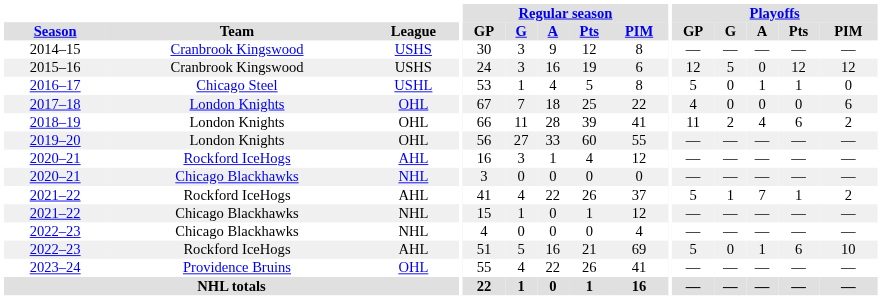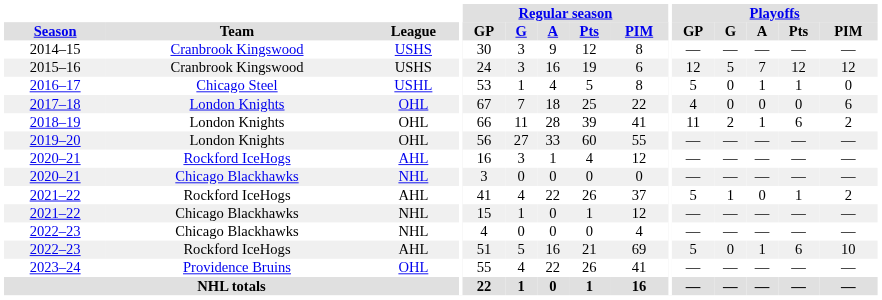2015–16 | Playoffs / A: 0 -> 7
2018–19 | Playoffs / A: 4 -> 1
2021–22 / Rockford IceHogs | Playoffs / A: 7 -> 0
